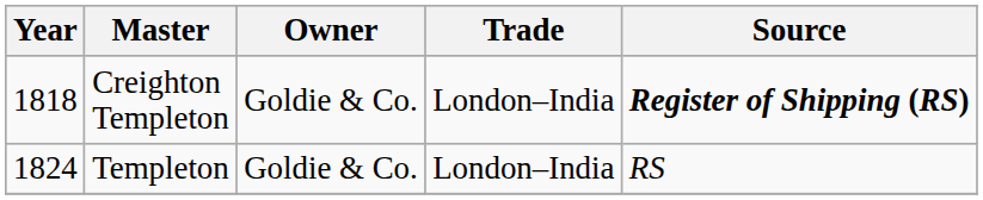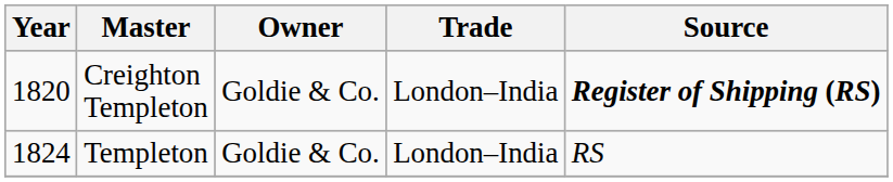Creighton Templeton | Year: 1818 -> 1820
